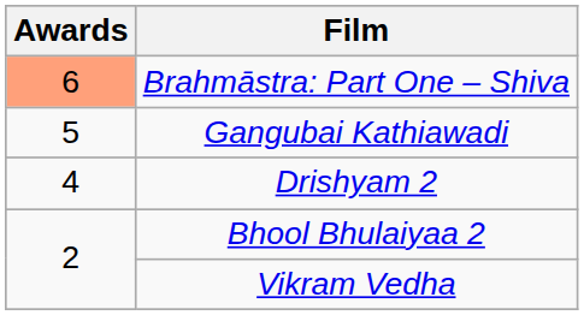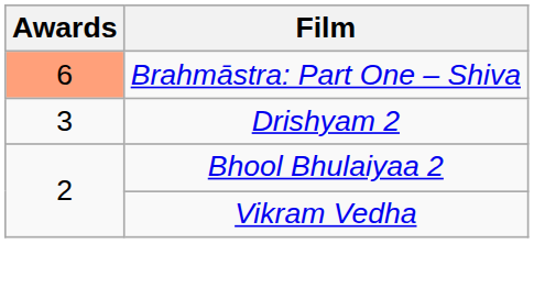- row: 5 | Gangubai Kathiawadi
Drishyam 2 | Awards: 4 -> 3
